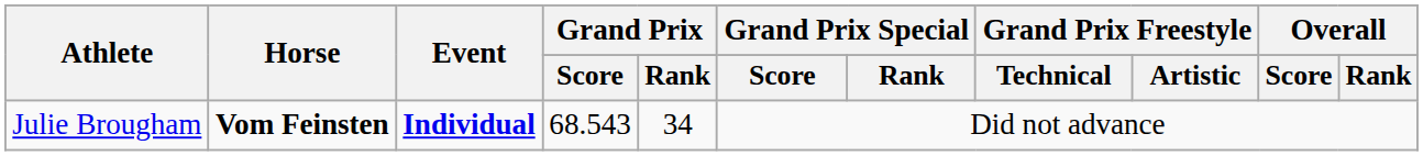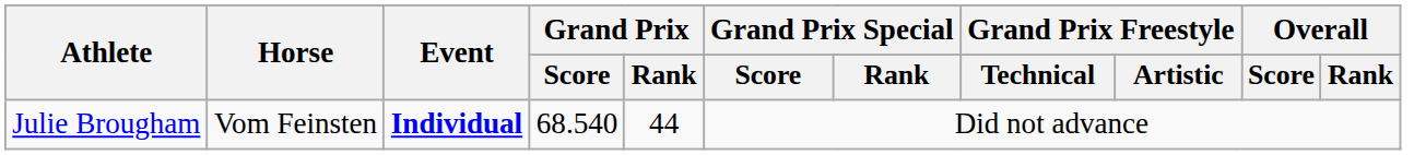Julie Brougham | Horse: bold -> normal
Julie Brougham | Grand Prix / Score: 68.543 -> 68.540
Julie Brougham | Grand Prix / Rank: 34 -> 44
